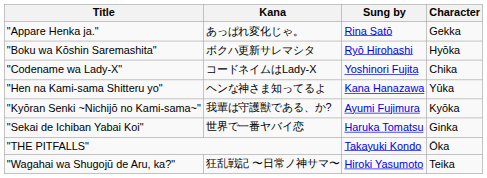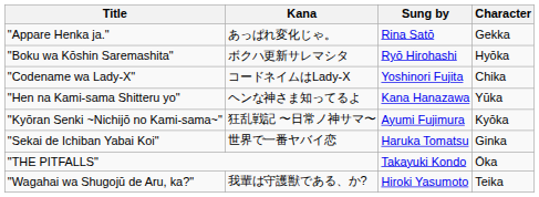"Kyōran Senki ~Nichijō no Kami-sama~" | Kana: 我輩は守護獣である、か? -> 狂乱戦記 〜日常ノ神サマ〜
"Wagahai wa Shugojū de Aru, ka?" | Kana: 狂乱戦記 〜日常ノ神サマ〜 -> 我輩は守護獣である、か?
